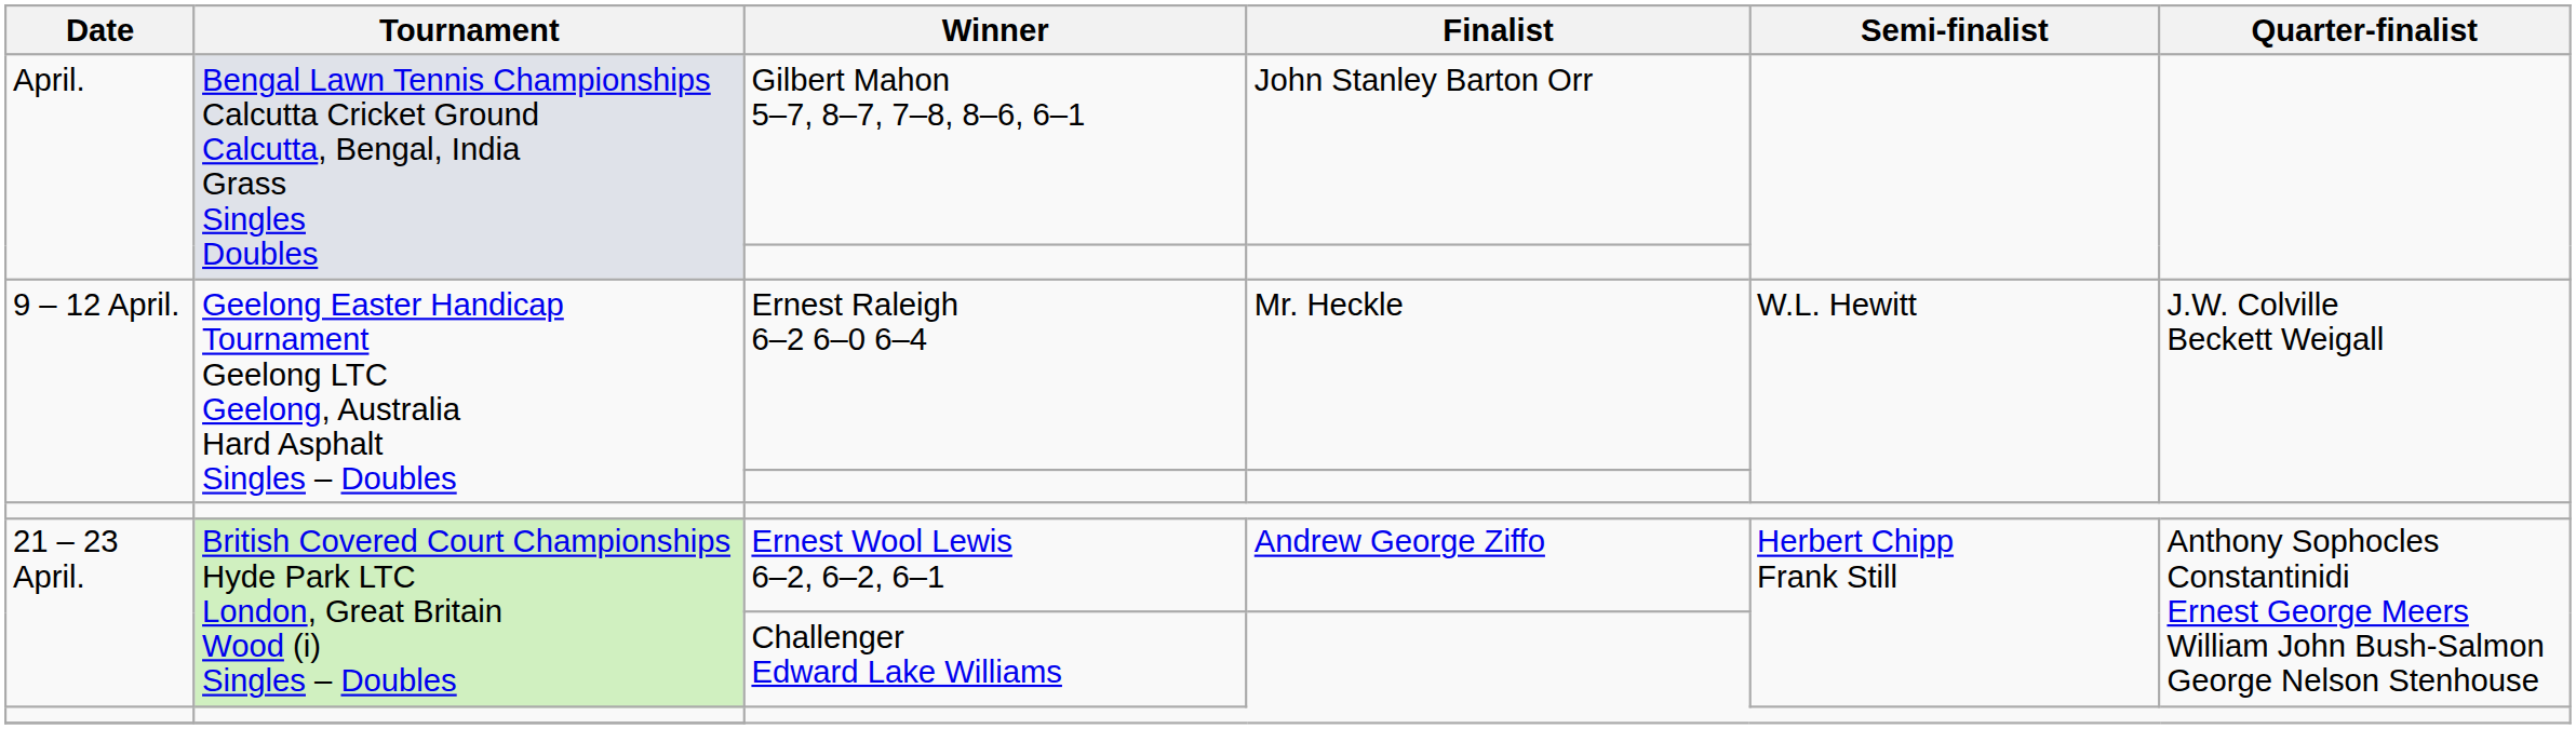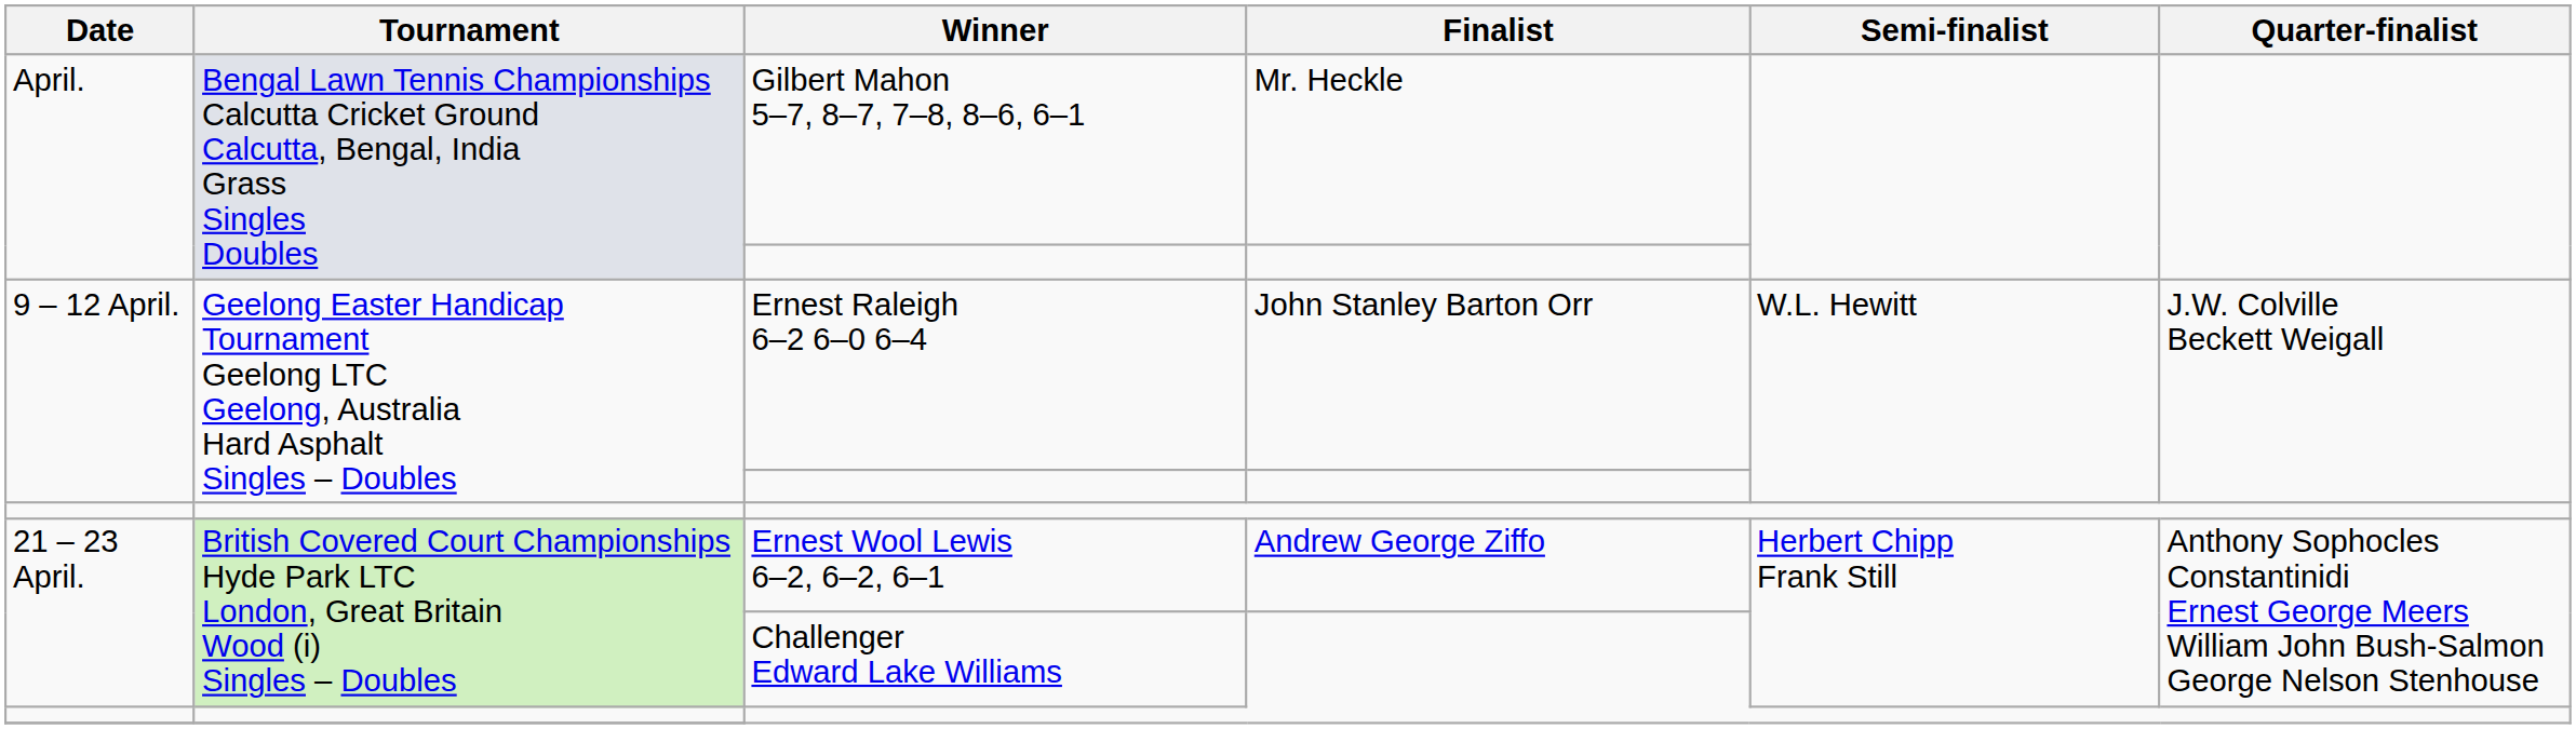Gilbert Mahon 5–7, 8–7, 7–8, 8–6, 6–1 | Finalist: John Stanley Barton Orr -> Mr. Heckle
Ernest Raleigh 6–2 6–0 6–4 | Finalist: Mr. Heckle -> John Stanley Barton Orr
